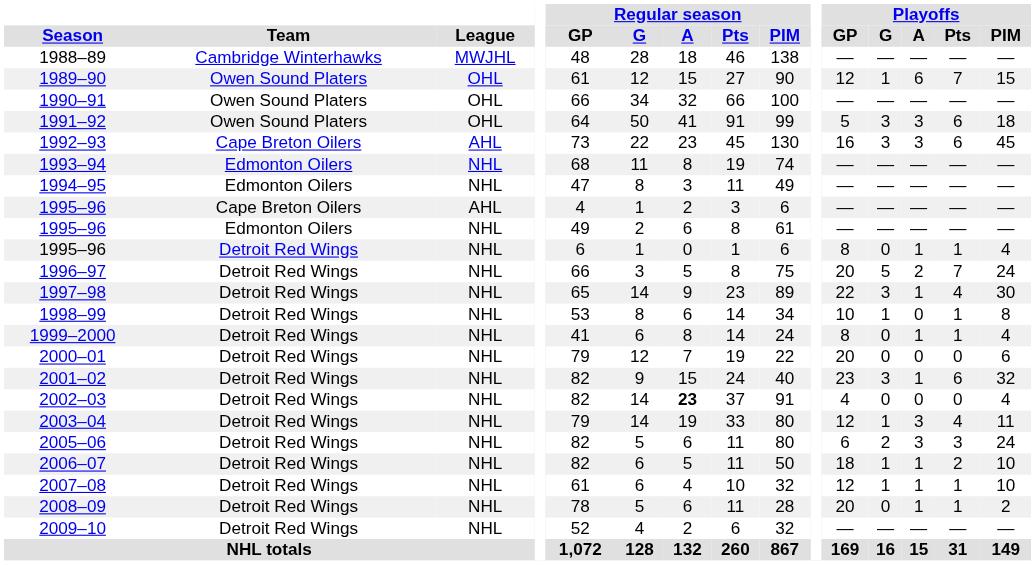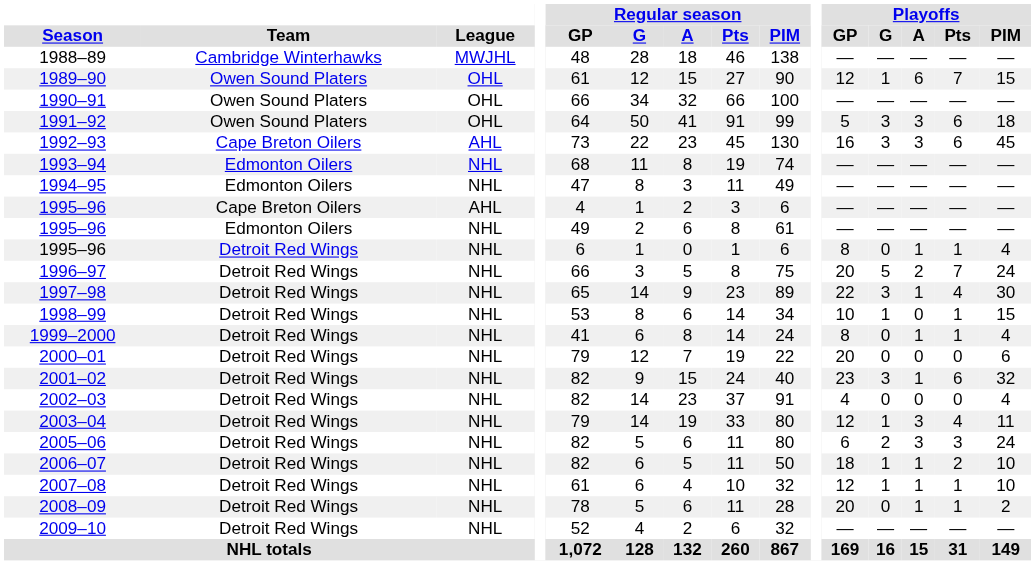1998–99 | Playoffs / PIM: 8 -> 15
2002–03 | Regular season / A: bold -> normal
